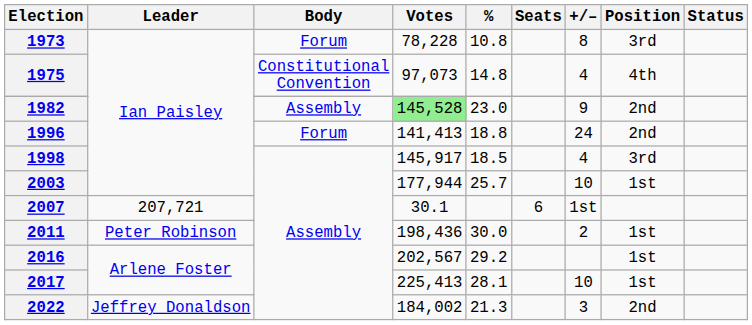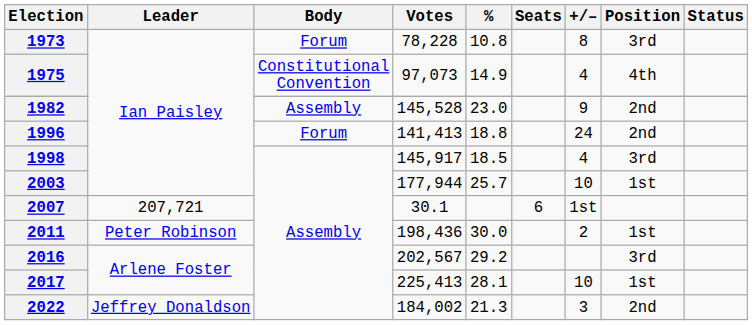1975 | %: 14.8 -> 14.9
1982 | Votes: lightgreen background -> no background
2016 | Position: 1st -> 3rd
